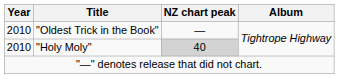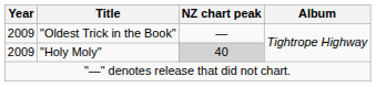"Oldest Trick in the Book" | Year: 2010 -> 2009
"Holy Moly" | Year: 2010 -> 2009
